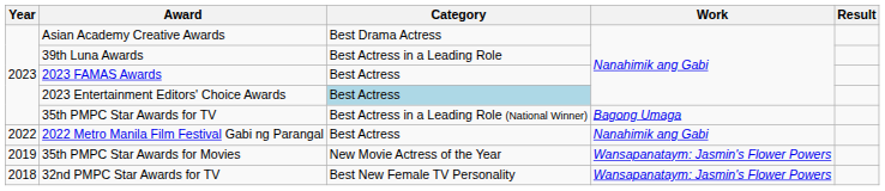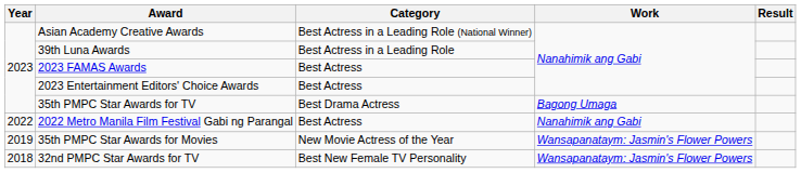Asian Academy Creative Awards | Category: Best Drama Actress -> Best Actress in a Leading Role (National Winner)
2023 Entertainment Editors' Choice Awards | Category: lightblue background -> no background
35th PMPC Star Awards for TV | Category: Best Actress in a Leading Role (National Winner) -> Best Drama Actress
